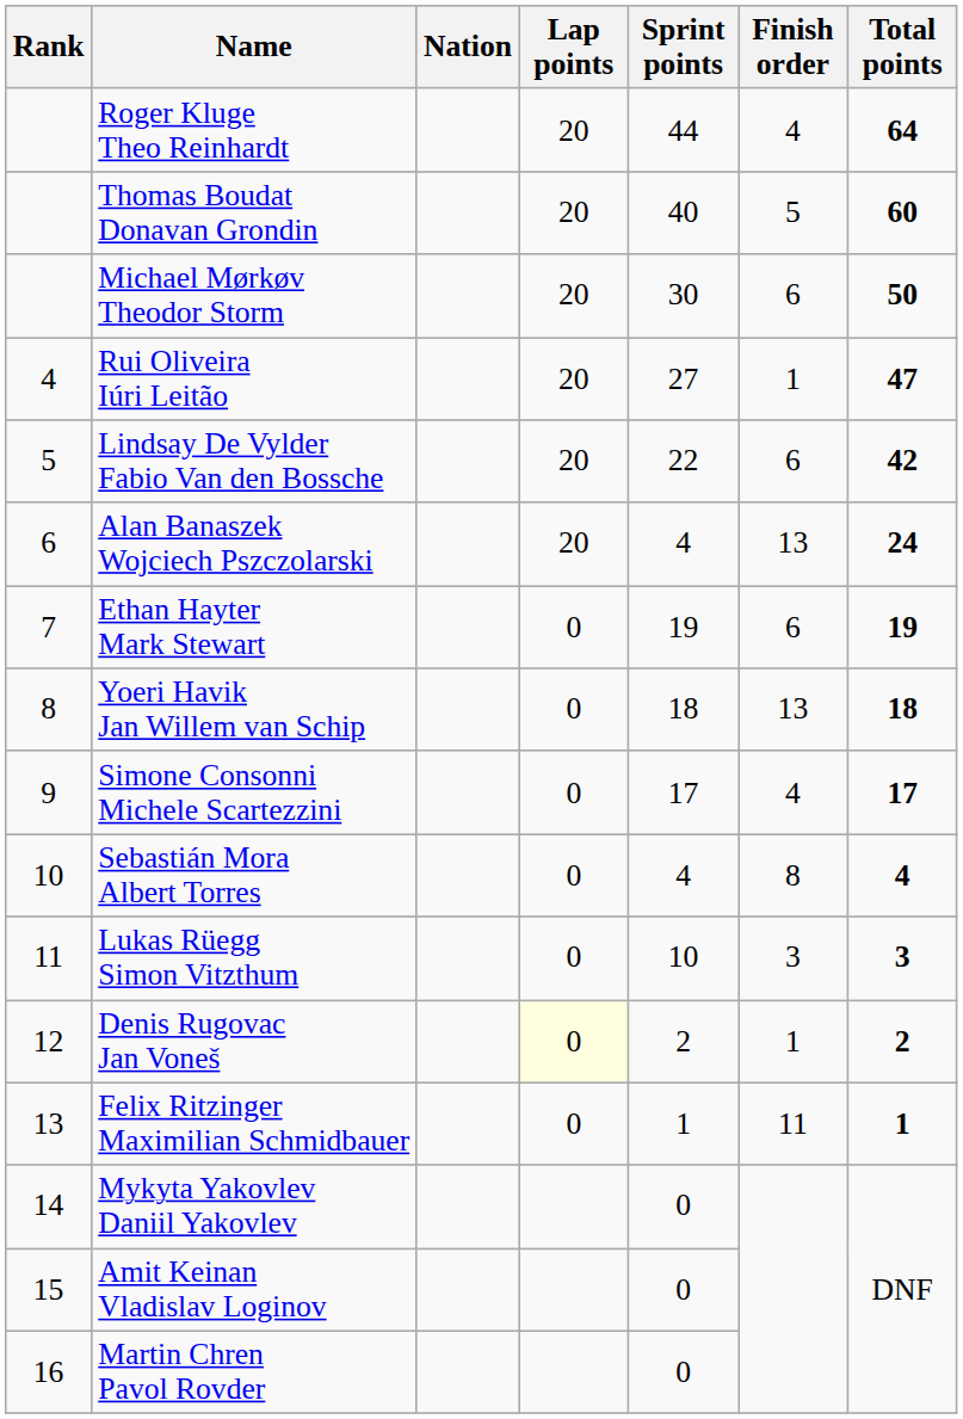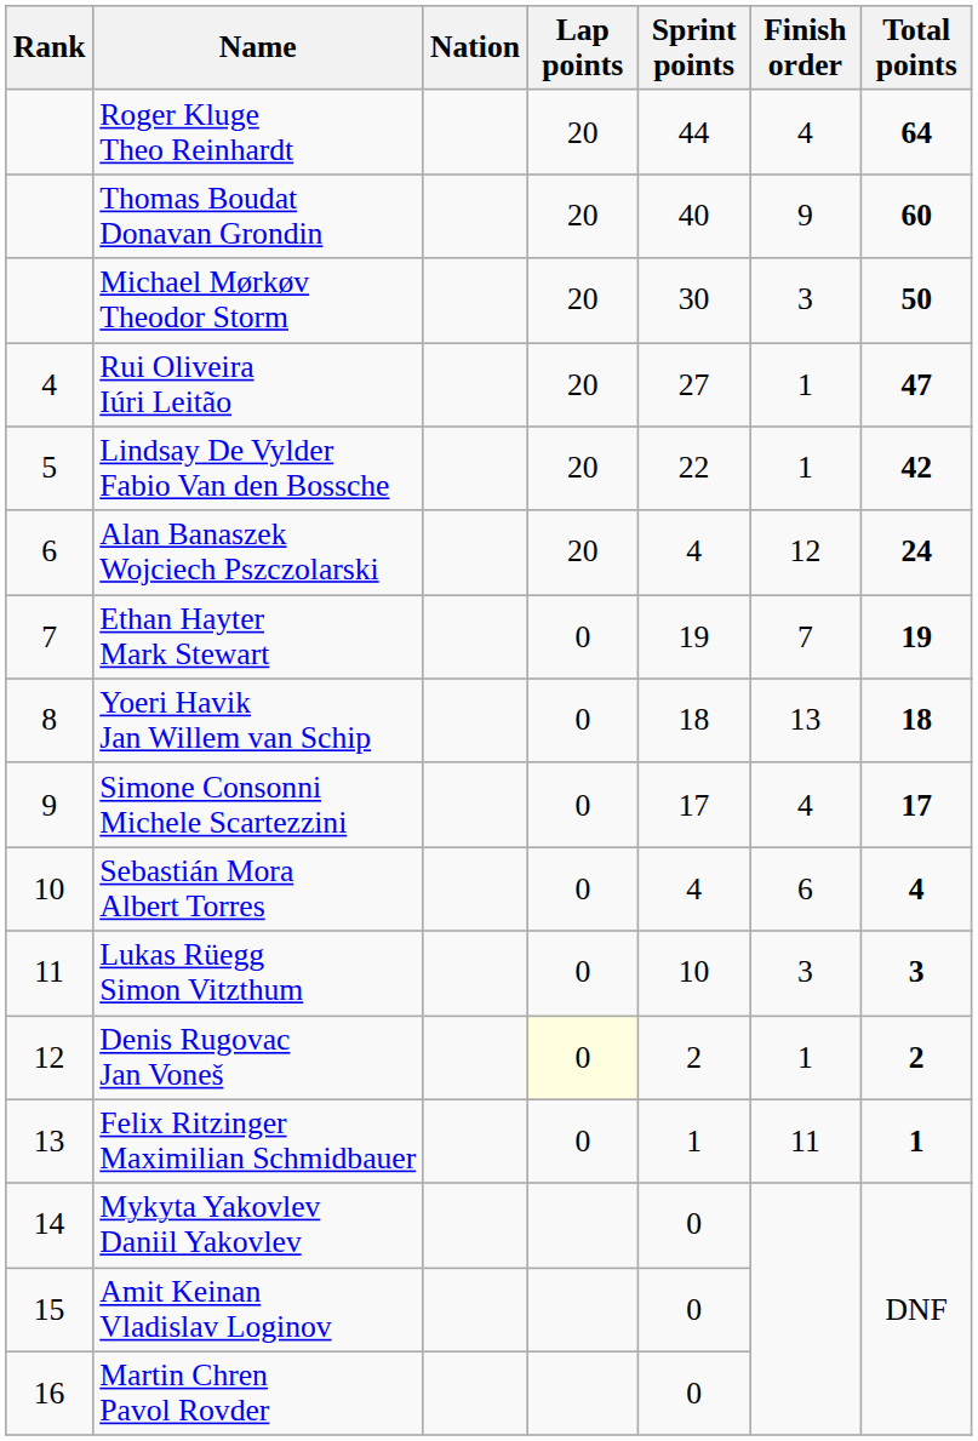Thomas Boudat Donavan Grondin | Finish order: 5 -> 9
Michael Mørkøv Theodor Storm | Finish order: 6 -> 3
Lindsay De Vylder Fabio Van den Bossche | Finish order: 6 -> 1
Alan Banaszek Wojciech Pszczolarski | Finish order: 13 -> 12
Ethan Hayter Mark Stewart | Finish order: 6 -> 7
Sebastián Mora Albert Torres | Finish order: 8 -> 6
